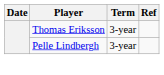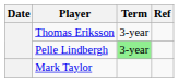Pelle Lindbergh | Term: no background -> lightgreen background
+ row: Mark Taylor
